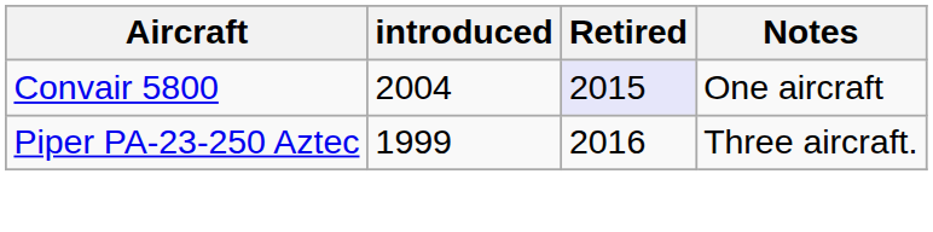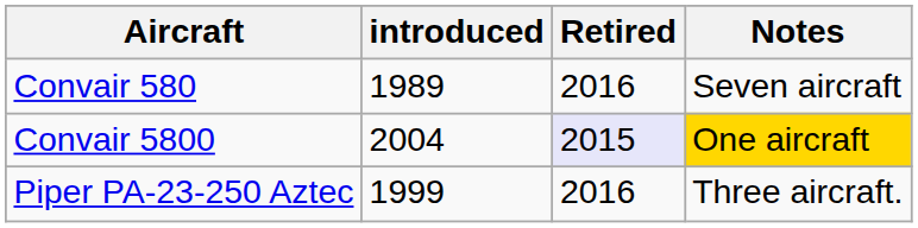+ row: Convair 580 | 1989 | 2016 | Seven aircraft
Convair 5800 | Notes: no background -> gold background
